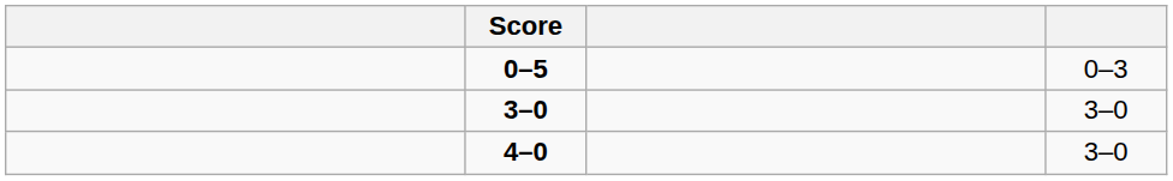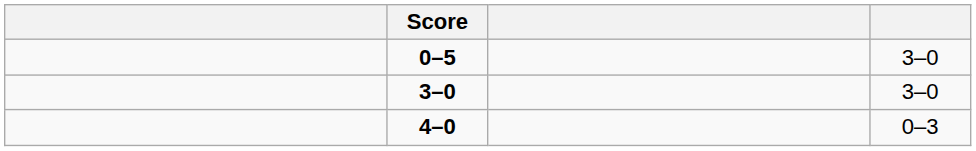0–5 | column 4: 0–3 -> 3–0
4–0 | column 4: 3–0 -> 0–3
